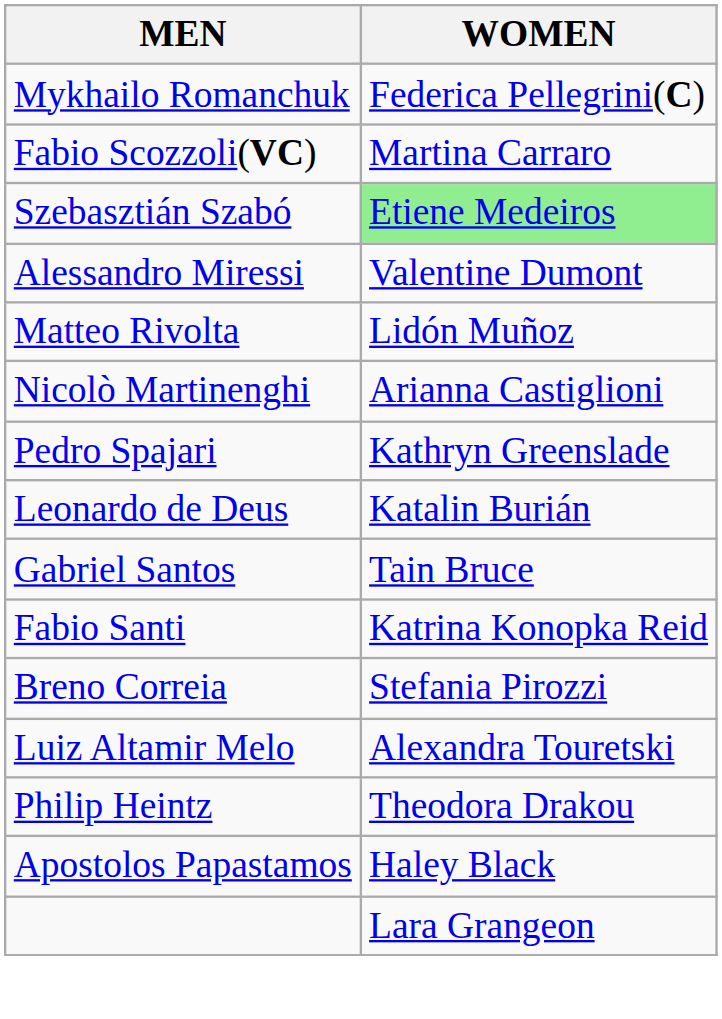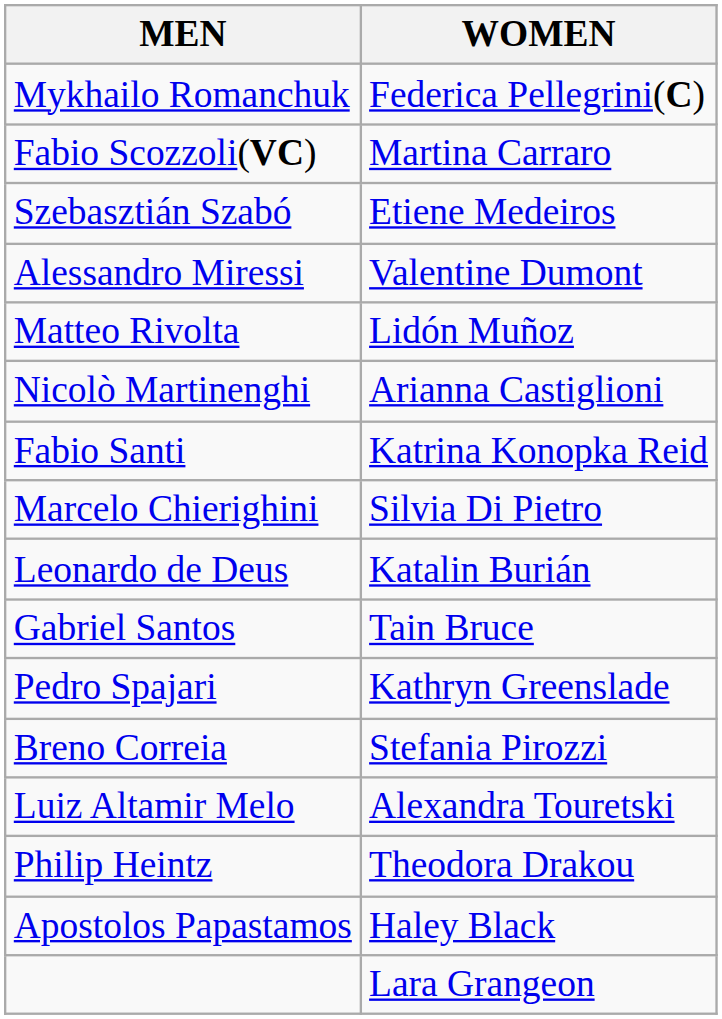Szebasztián Szabó | WOMEN: lightgreen background -> no background
rows swapped: Fabio Santi <-> Pedro Spajari
+ row: Marcelo Chierighini | Silvia Di Pietro
